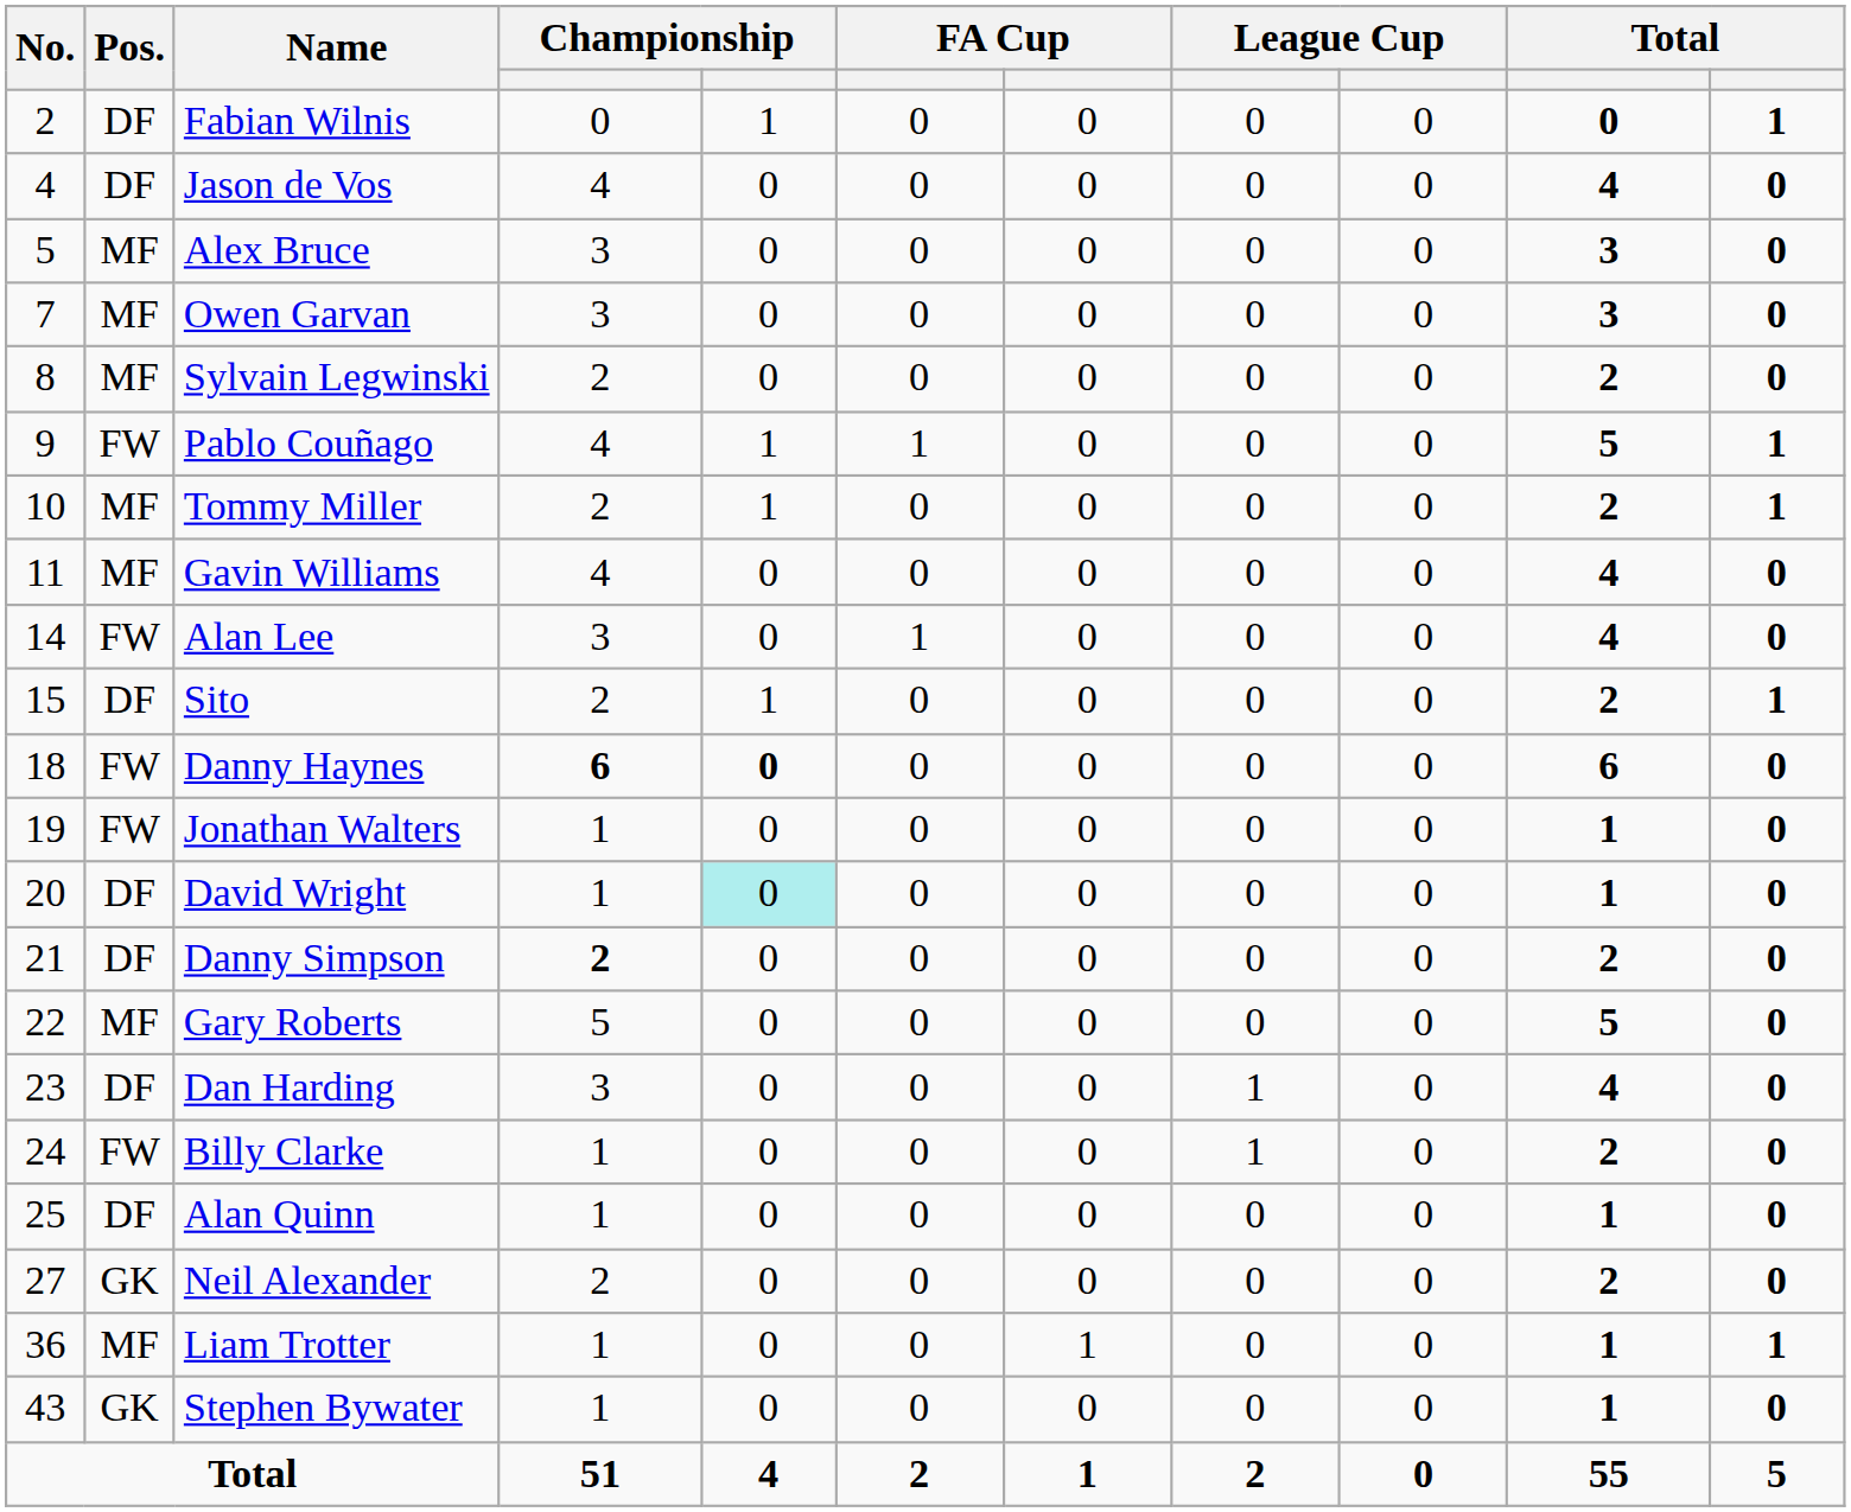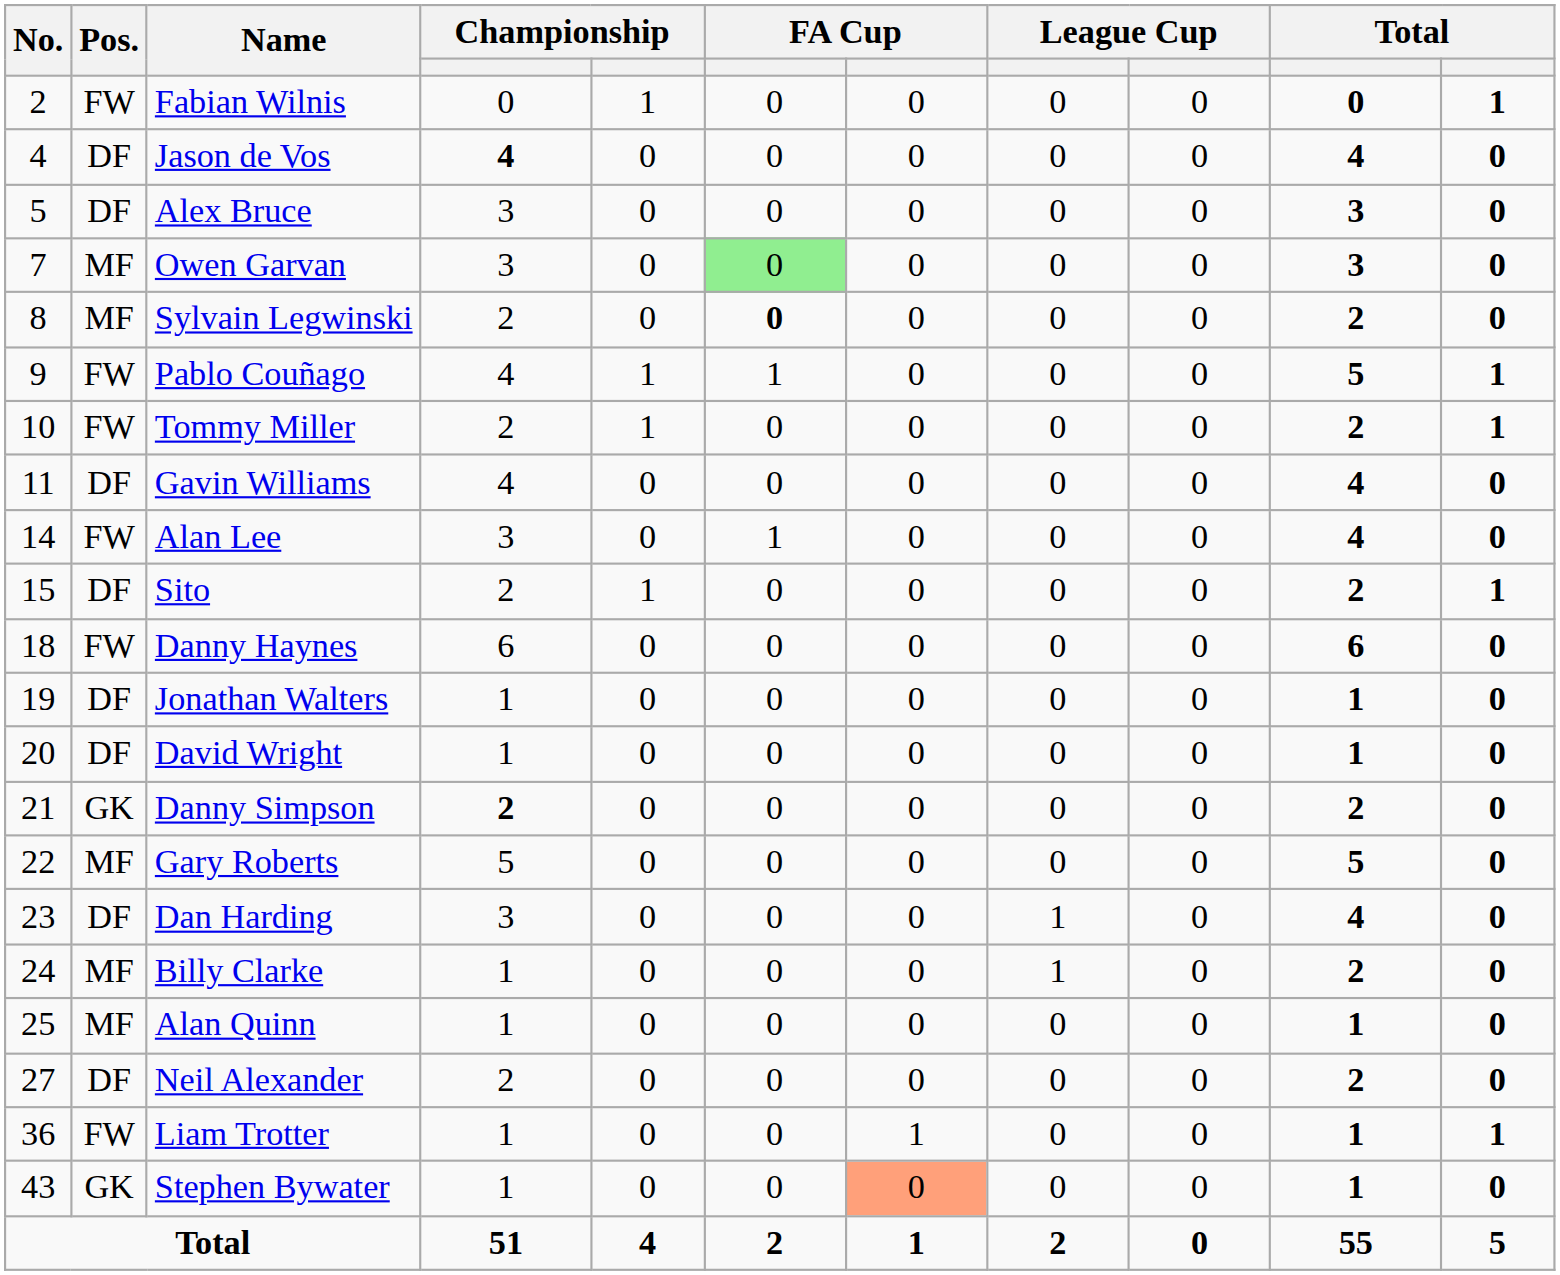Fabian Wilnis | Pos.: DF -> FW
Jason de Vos | column 4: normal -> bold
Alex Bruce | Pos.: MF -> DF
Owen Garvan | column 6: no background -> lightgreen background
Sylvain Legwinski | column 6: normal -> bold
Tommy Miller | Pos.: MF -> FW
Gavin Williams | Pos.: MF -> DF
Danny Haynes | column 4: bold -> normal
Danny Haynes | column 5: bold -> normal
Jonathan Walters | Pos.: FW -> DF
David Wright | column 5: paleturquoise background -> no background
Danny Simpson | Pos.: DF -> GK
Billy Clarke | Pos.: FW -> MF
Alan Quinn | Pos.: DF -> MF
Neil Alexander | Pos.: GK -> DF
Liam Trotter | Pos.: MF -> FW
Stephen Bywater | column 7: no background -> lightsalmon background
